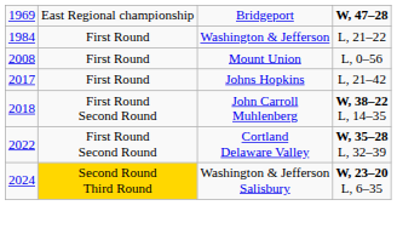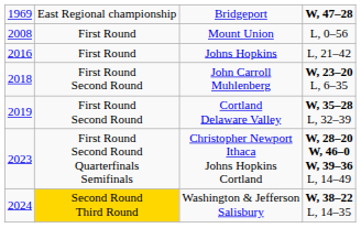- row: 1984 | First Round | Washington & Jefferson | L, 21–22
Johns Hopkins | column 1: 2017 -> 2016
John Carroll Muhlenberg | column 4: W, 38–22 L, 14–35 -> W, 23–20 L, 6–35
Cortland Delaware Valley | column 1: 2022 -> 2019
+ row: 2023 | First Round Second Round Quarterfinals Semifinals | Christopher Newport Ithaca Johns Hopkins Cortland | W, 28–20 W, 46–0 W, 39–36 L, 14–49
Washington & Jefferson Salisbury | column 4: W, 23–20 L, 6–35 -> W, 38–22 L, 14–35
